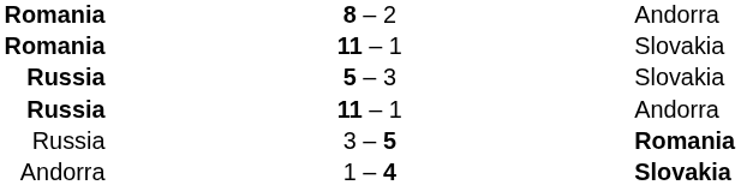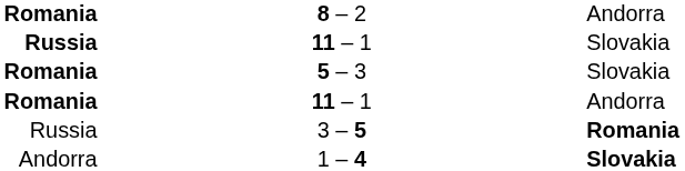11 – 1 / Slovakia | column 1: Romania -> Russia
5 – 3 | column 1: Russia -> Romania
11 – 1 / Andorra | column 1: Russia -> Romania
